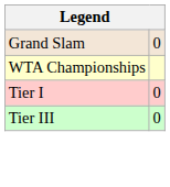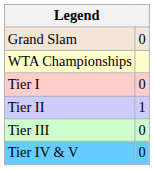+ row: Tier II | 1
+ row: Tier IV & V | 0
